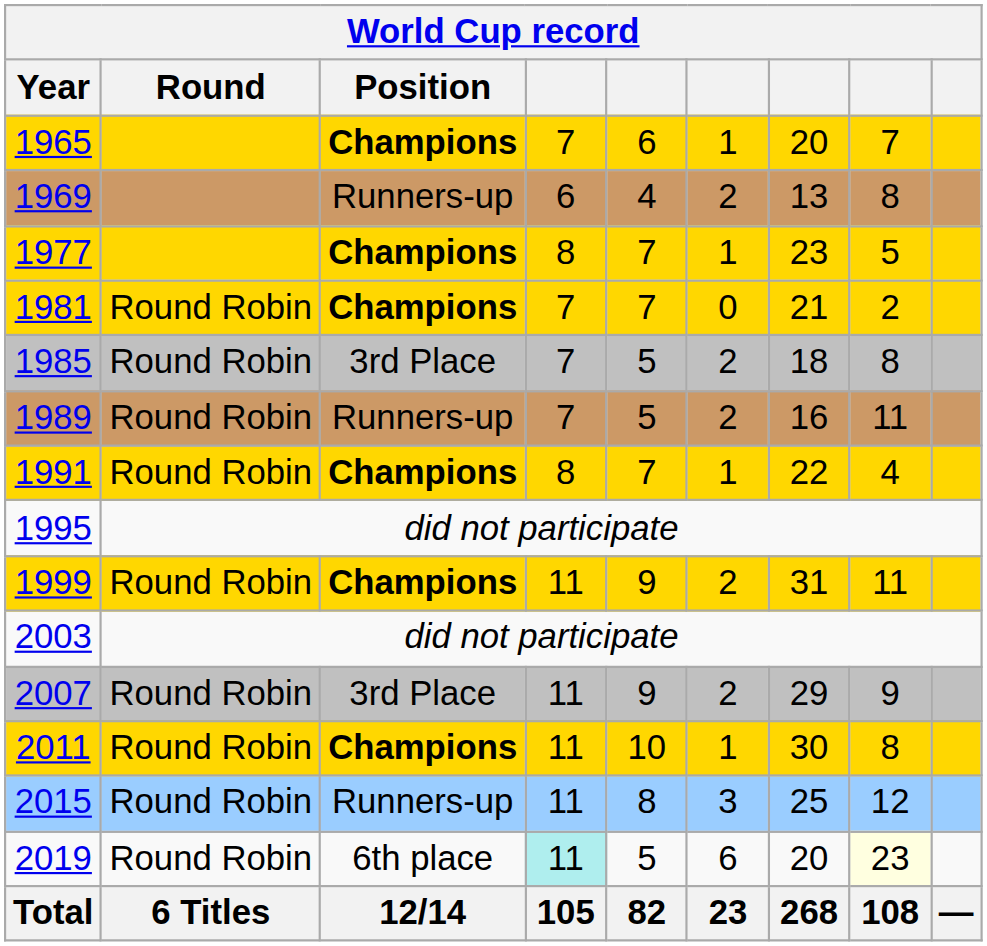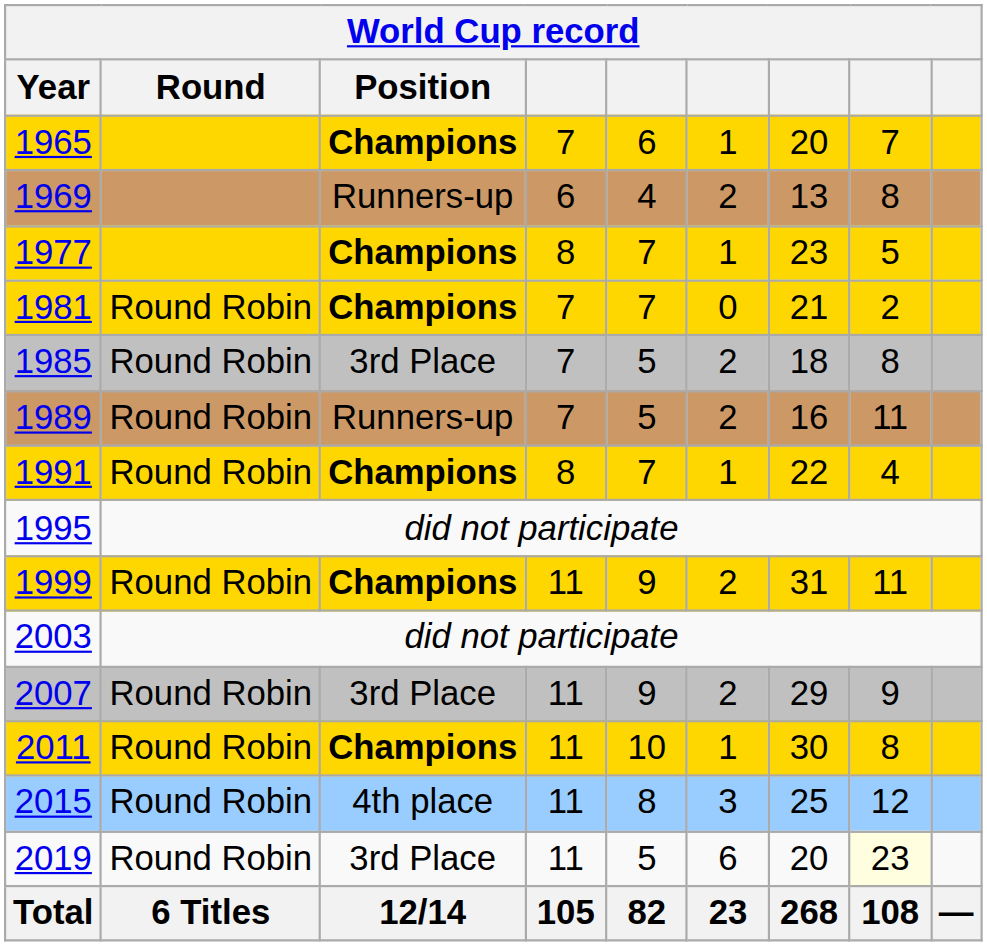2015 | World Cup record / Position: Runners-up -> 4th place
2019 | World Cup record / Position: 6th place -> 3rd Place
2019 | column 4: paleturquoise background -> no background
